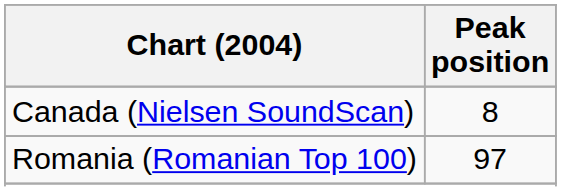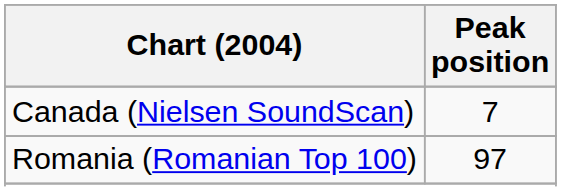Canada (Nielsen SoundScan) | Peak position: 8 -> 7
